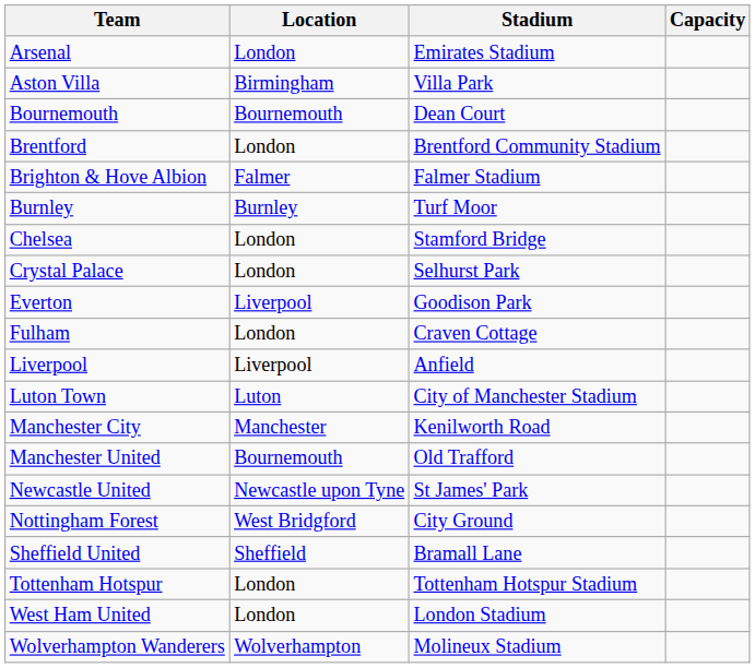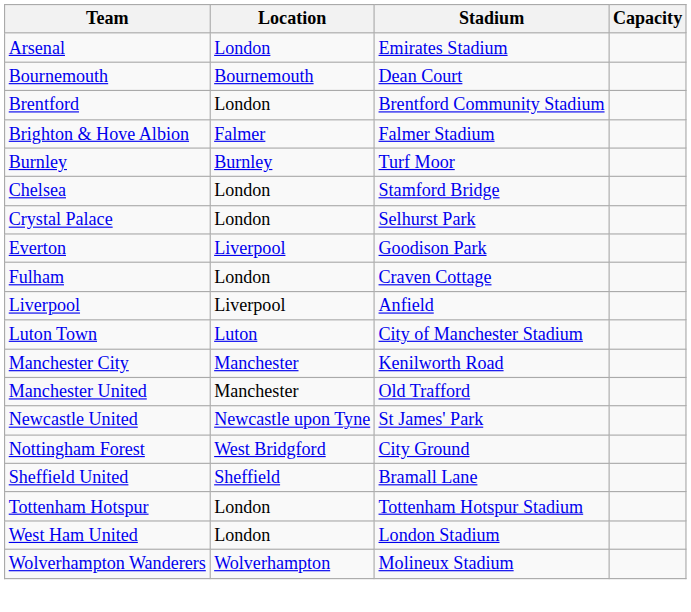- row: Aston Villa | Birmingham | Villa Park
Manchester United | Location: Bournemouth -> Manchester
